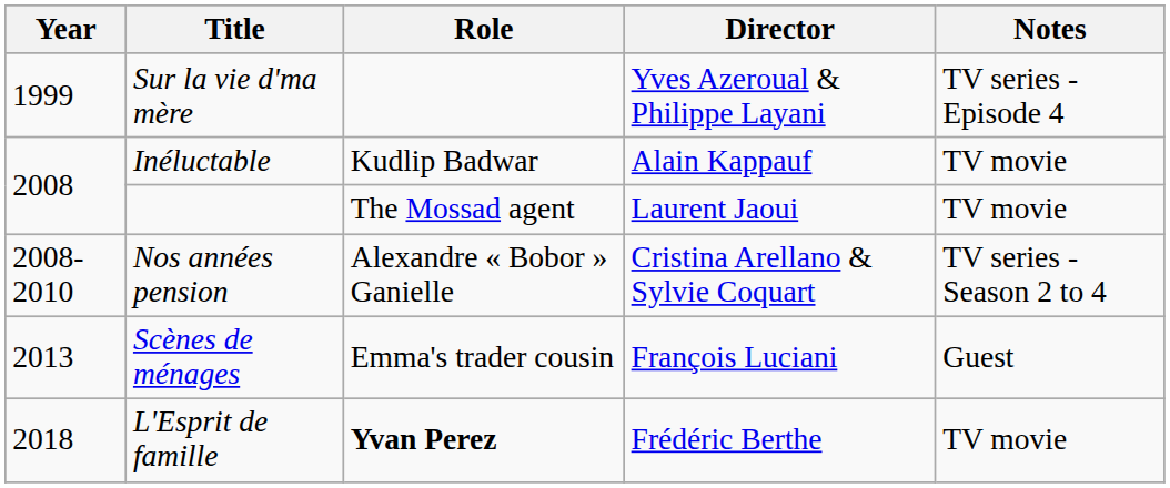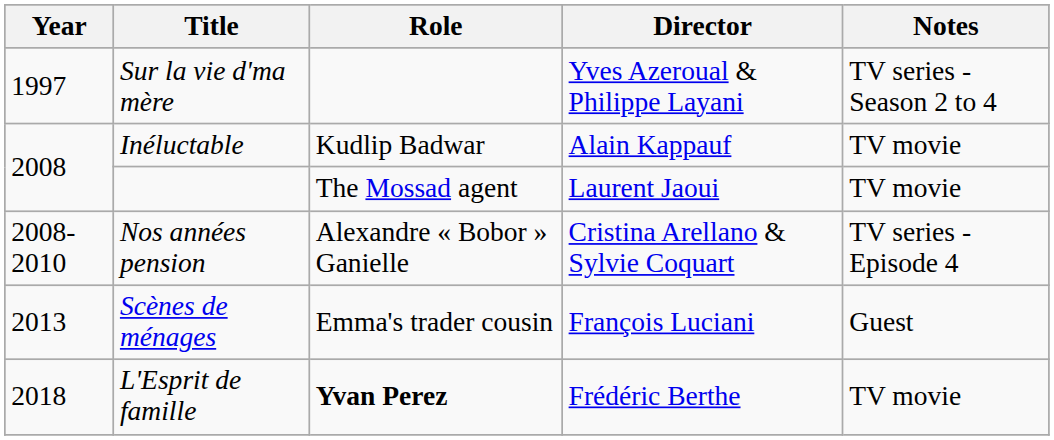Sur la vie d'ma mère | Year: 1999 -> 1997
Sur la vie d'ma mère | Notes: TV series - Episode 4 -> TV series -Season 2 to 4
Nos années pension | Notes: TV series -Season 2 to 4 -> TV series - Episode 4
